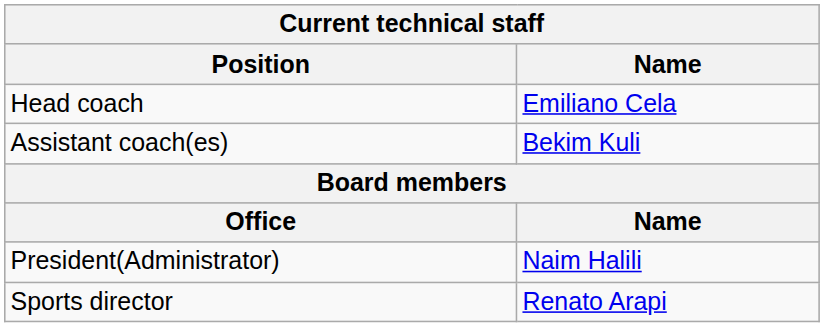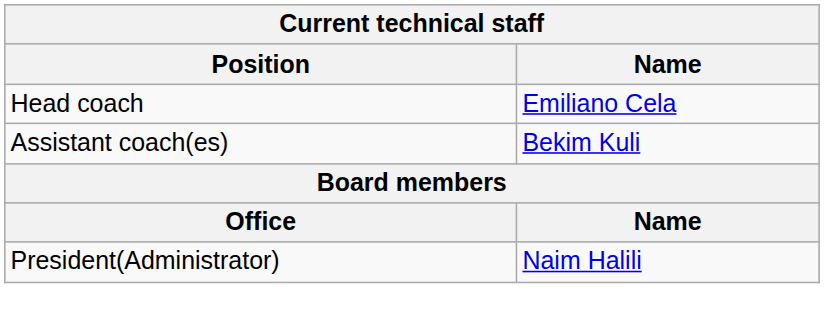- row: Sports director | Renato Arapi
